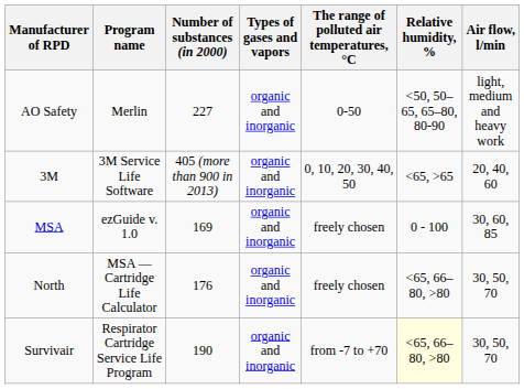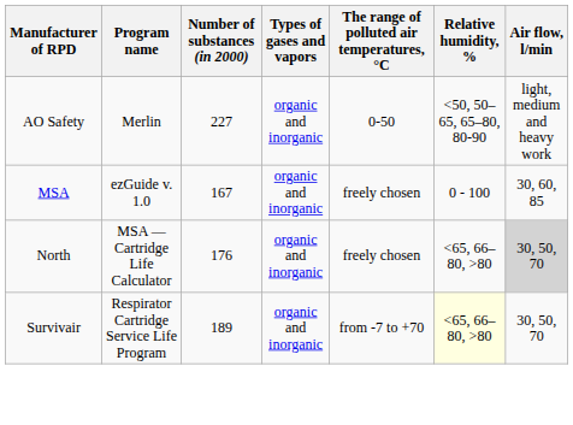- row: 3М | 3M Service Life Software | 405 (more than 900 in 2013) | organic and inorganic | 0, 10, 20, 30, 40, 50 | 65 | 20, 40, 60
MSA | Number of substances (in 2000): 169 -> 167
North | Air flow, l/min: no background -> lightgrey background
Survivair | Number of substances (in 2000): 190 -> 189
